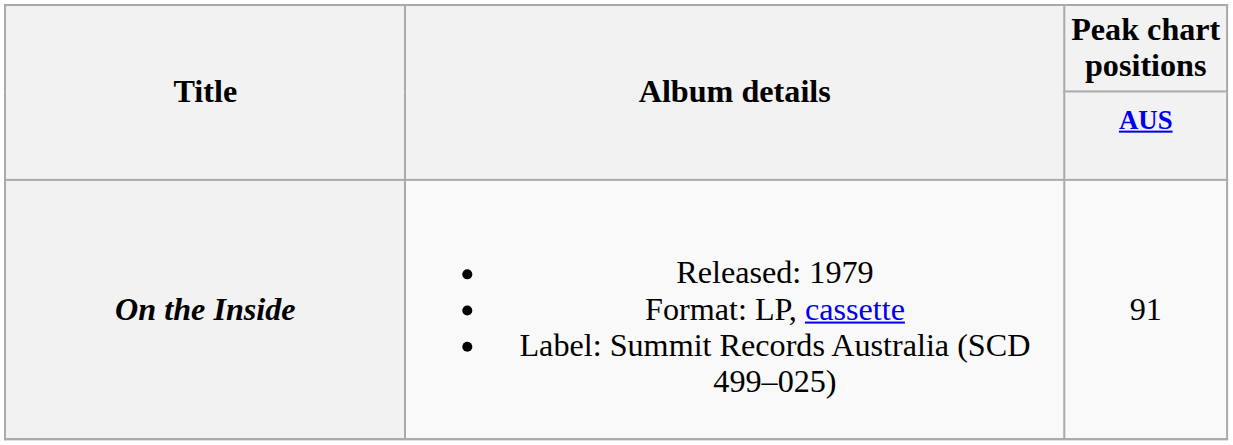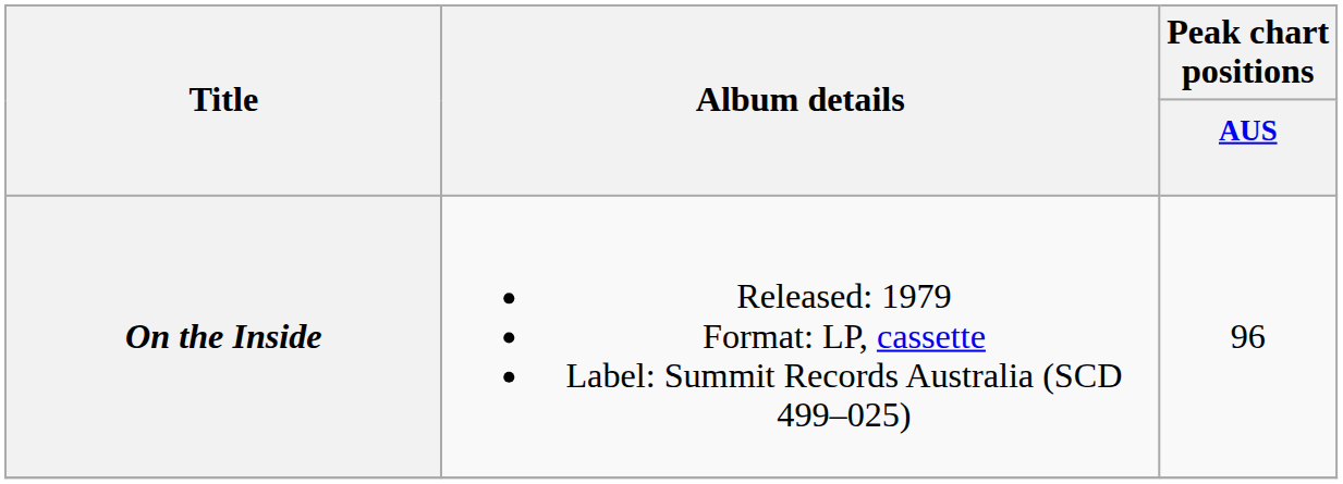On the Inside | Peak chart positions / AUS: 91 -> 96
